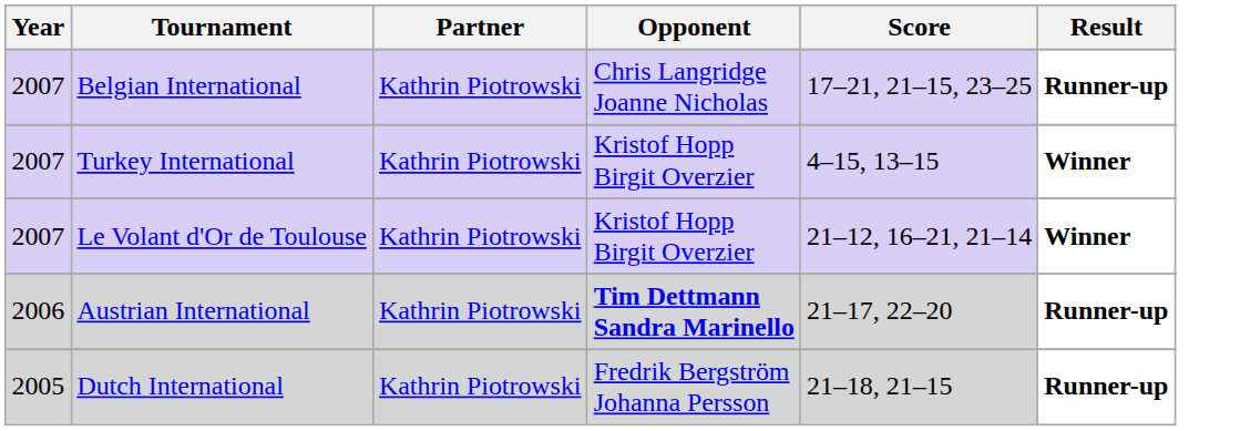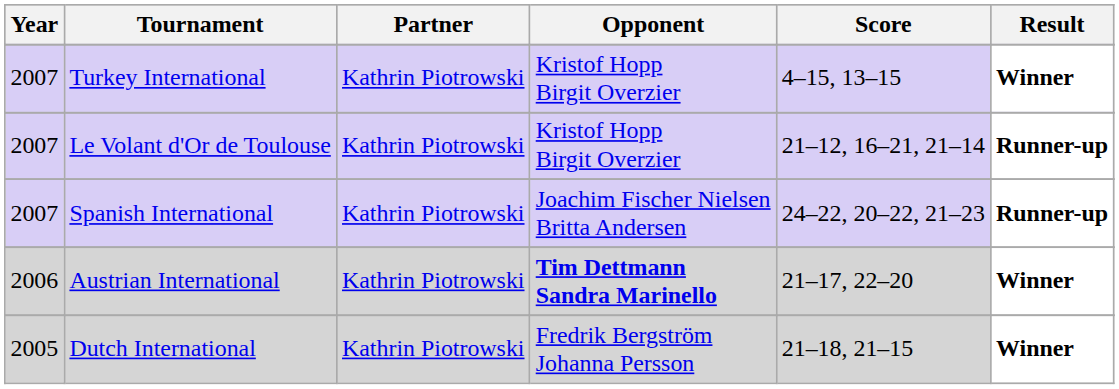- row: 2007 | Belgian International | Kathrin Piotrowski | Chris Langridge Joanne Nicholas | 17–21, 21–15, 23–25 | Runner-up
Le Volant d'Or de Toulouse | Result: Winner -> Runner-up
+ row: 2007 | Spanish International | Kathrin Piotrowski | Joachim Fischer Nielsen Britta Andersen | 24–22, 20–22, 21–23 | Runner-up
Austrian International | Result: Runner-up -> Winner
Dutch International | Result: Runner-up -> Winner
